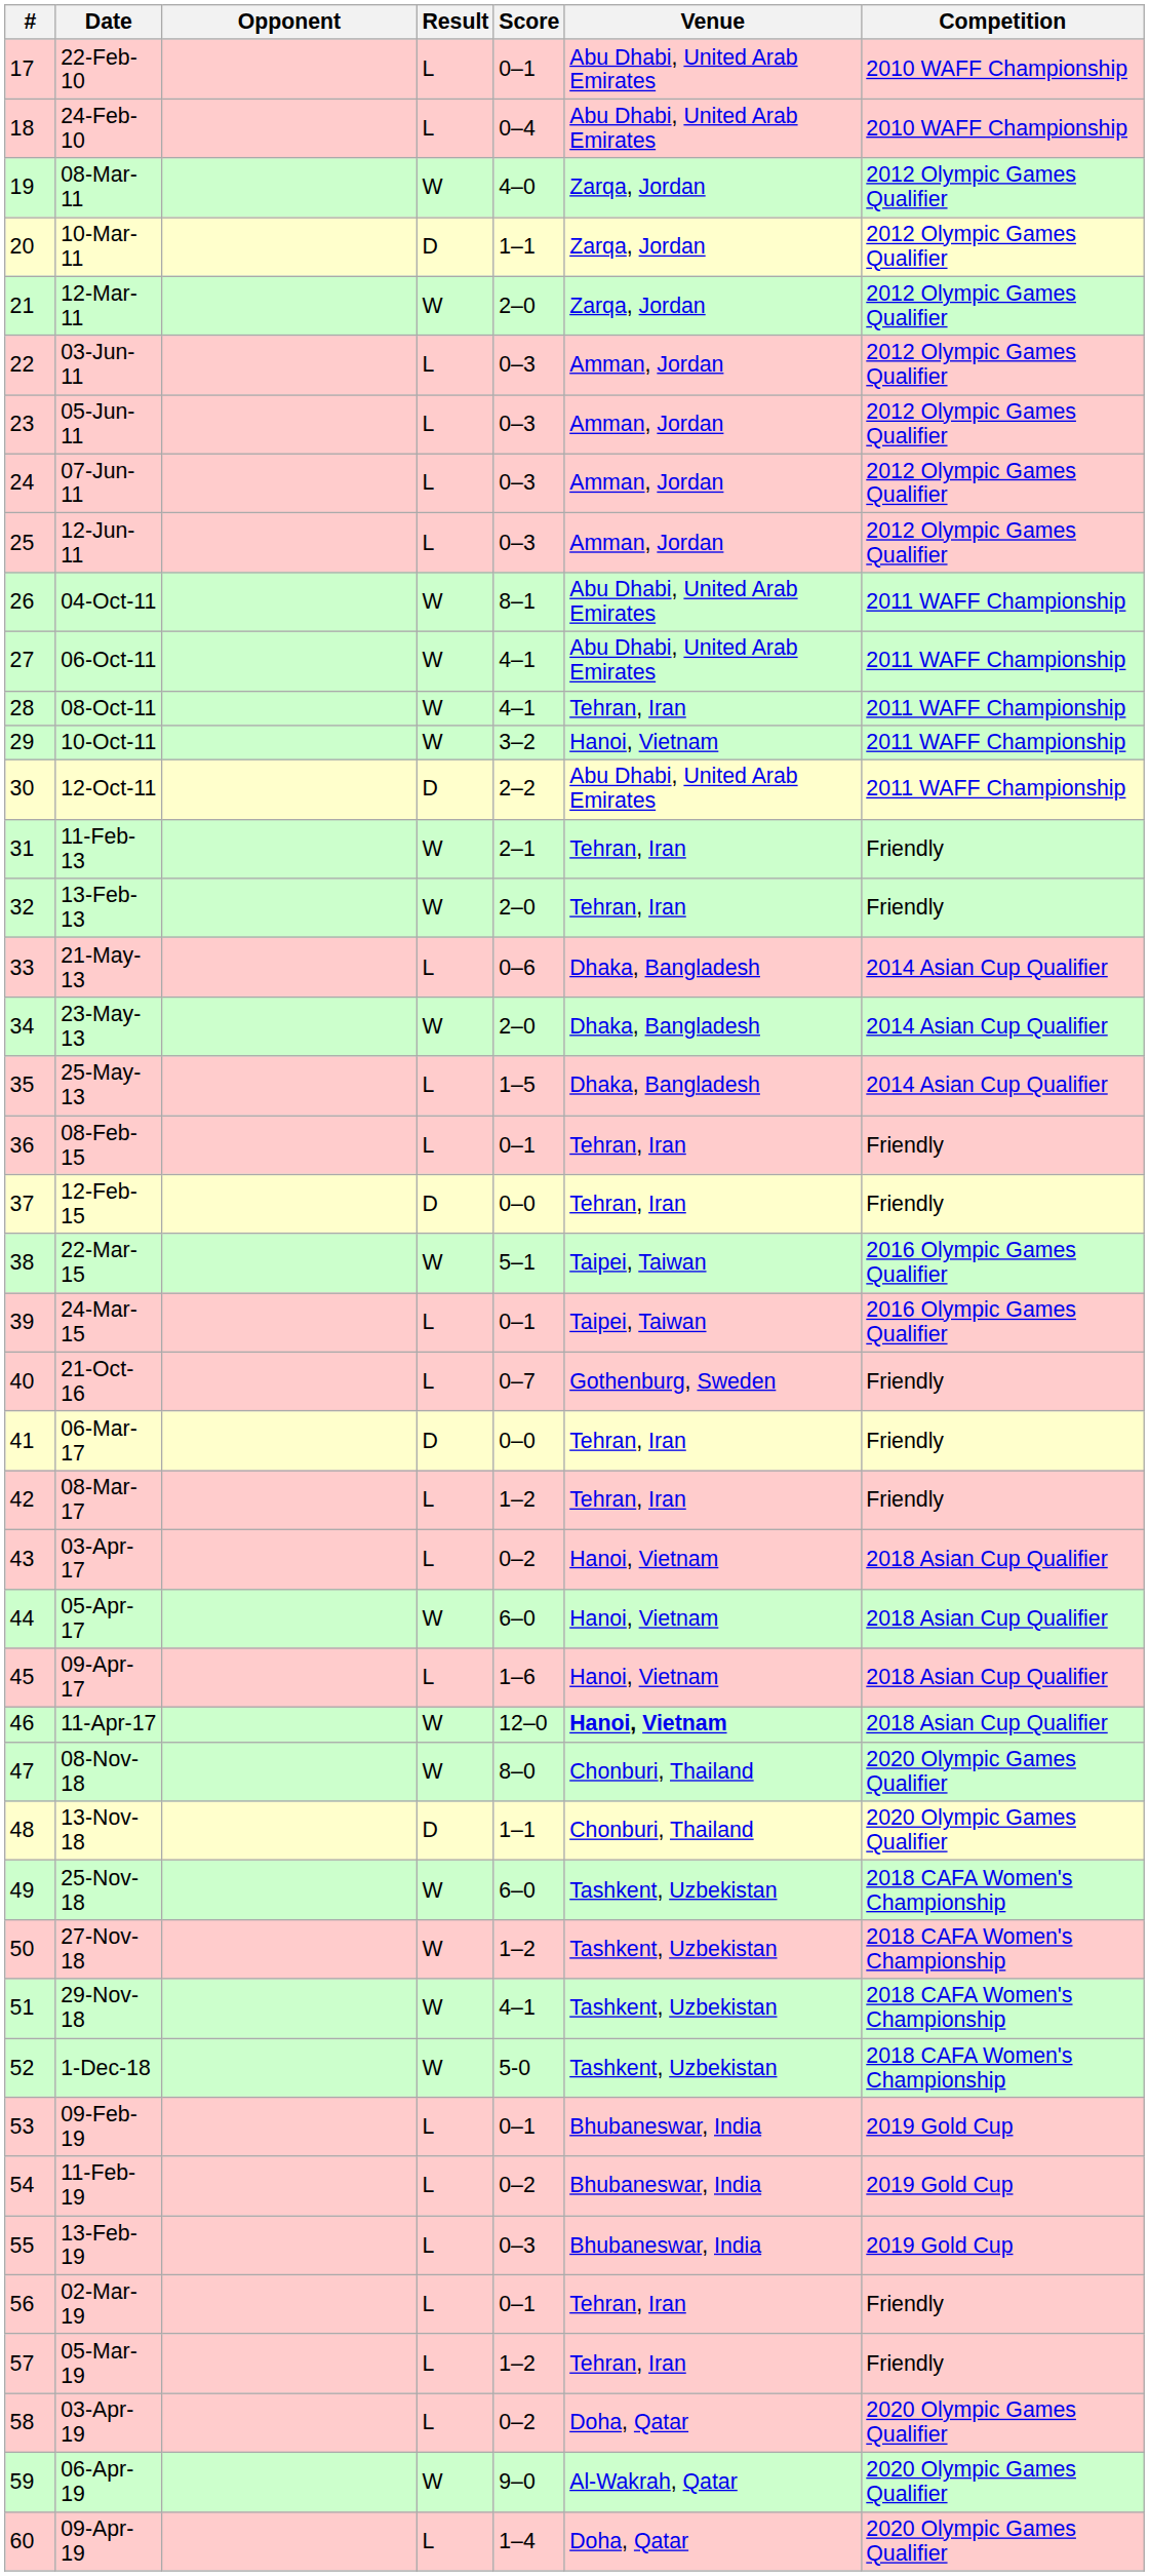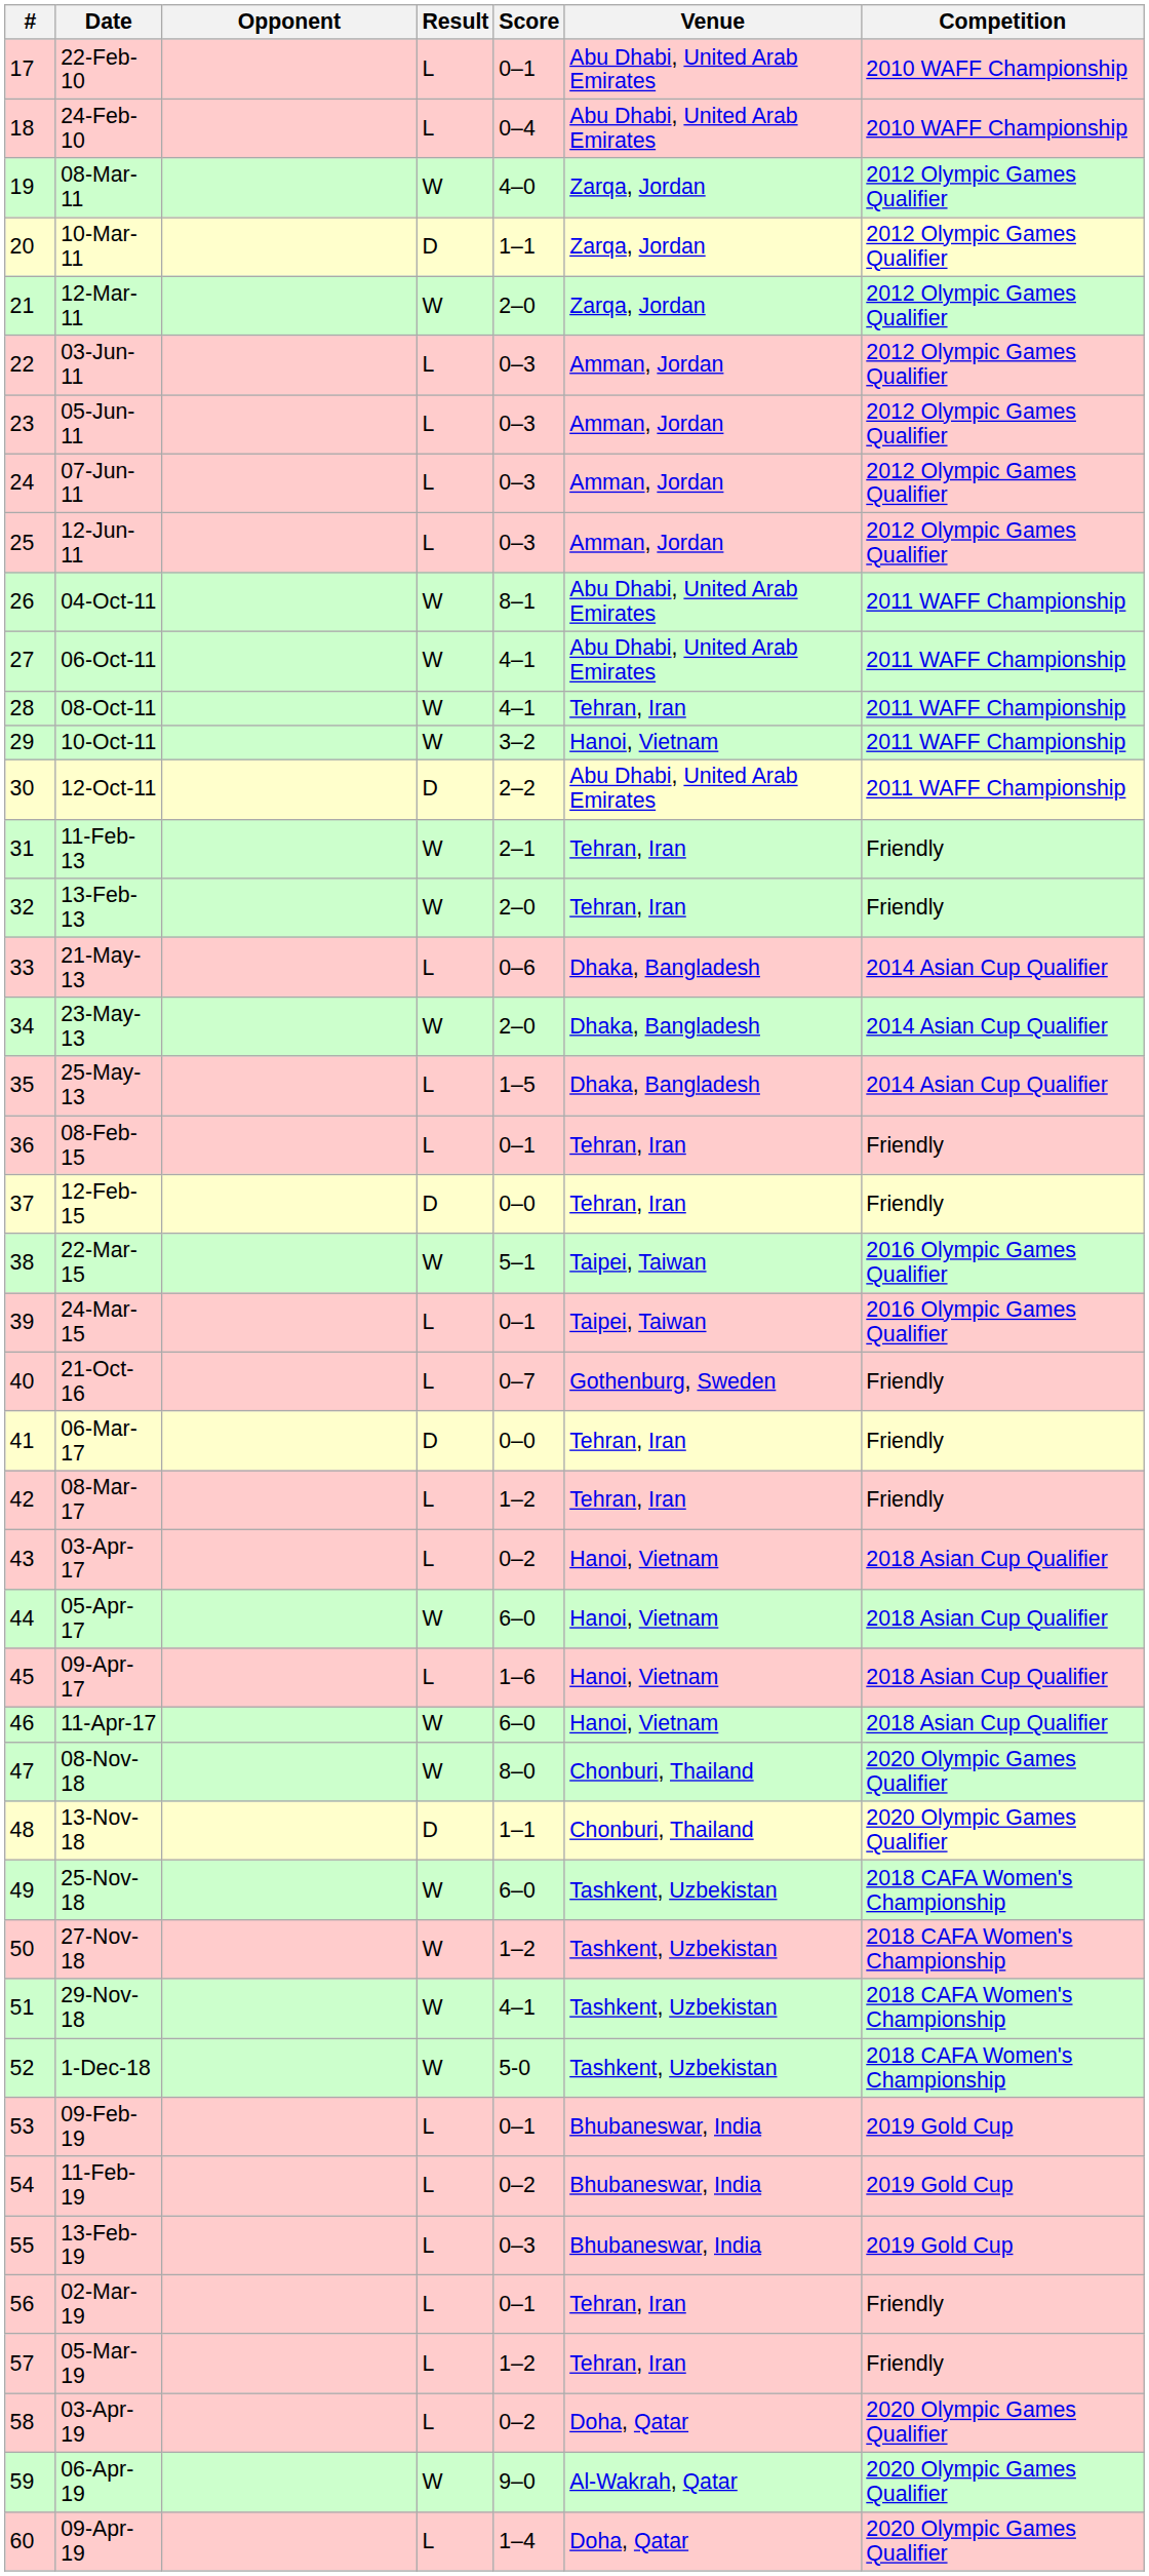11-Apr-17 | Score: 12–0 -> 6–0
11-Apr-17 | Venue: bold -> normal
